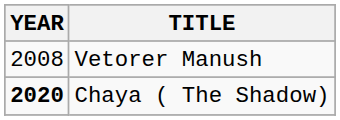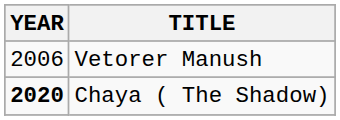Vetorer Manush | YEAR: 2008 -> 2006
